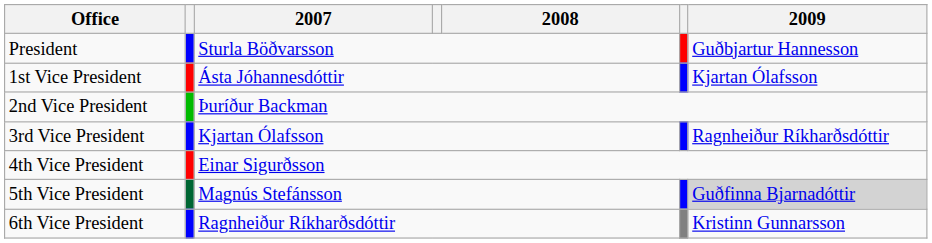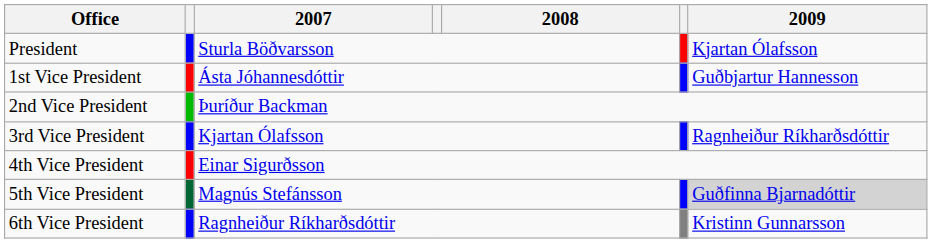President | 2009: Guðbjartur Hannesson -> Kjartan Ólafsson
1st Vice President | 2009: Kjartan Ólafsson -> Guðbjartur Hannesson
